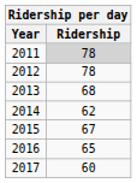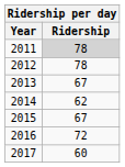2013 | Ridership: 68 -> 67
2016 | Ridership: 65 -> 72
